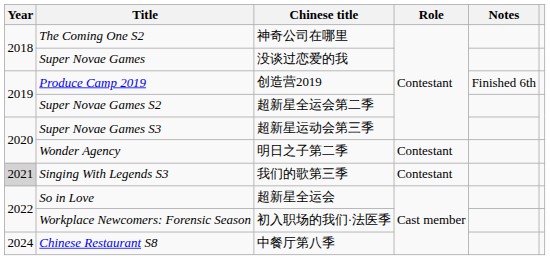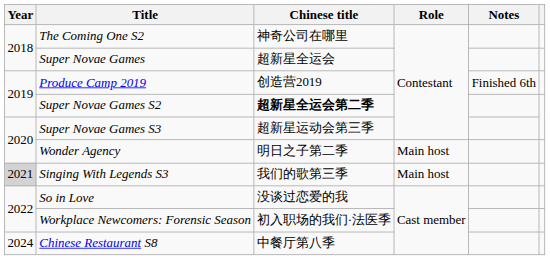Super Novae Games | Chinese title: 没谈过恋爱的我 -> 超新星全运会
Super Novae Games S2 | Chinese title: normal -> bold
Wonder Agency | Role: Contestant -> Main host
Singing With Legends S3 | Role: Contestant -> Main host
So in Love | Chinese title: 超新星全运会 -> 没谈过恋爱的我
